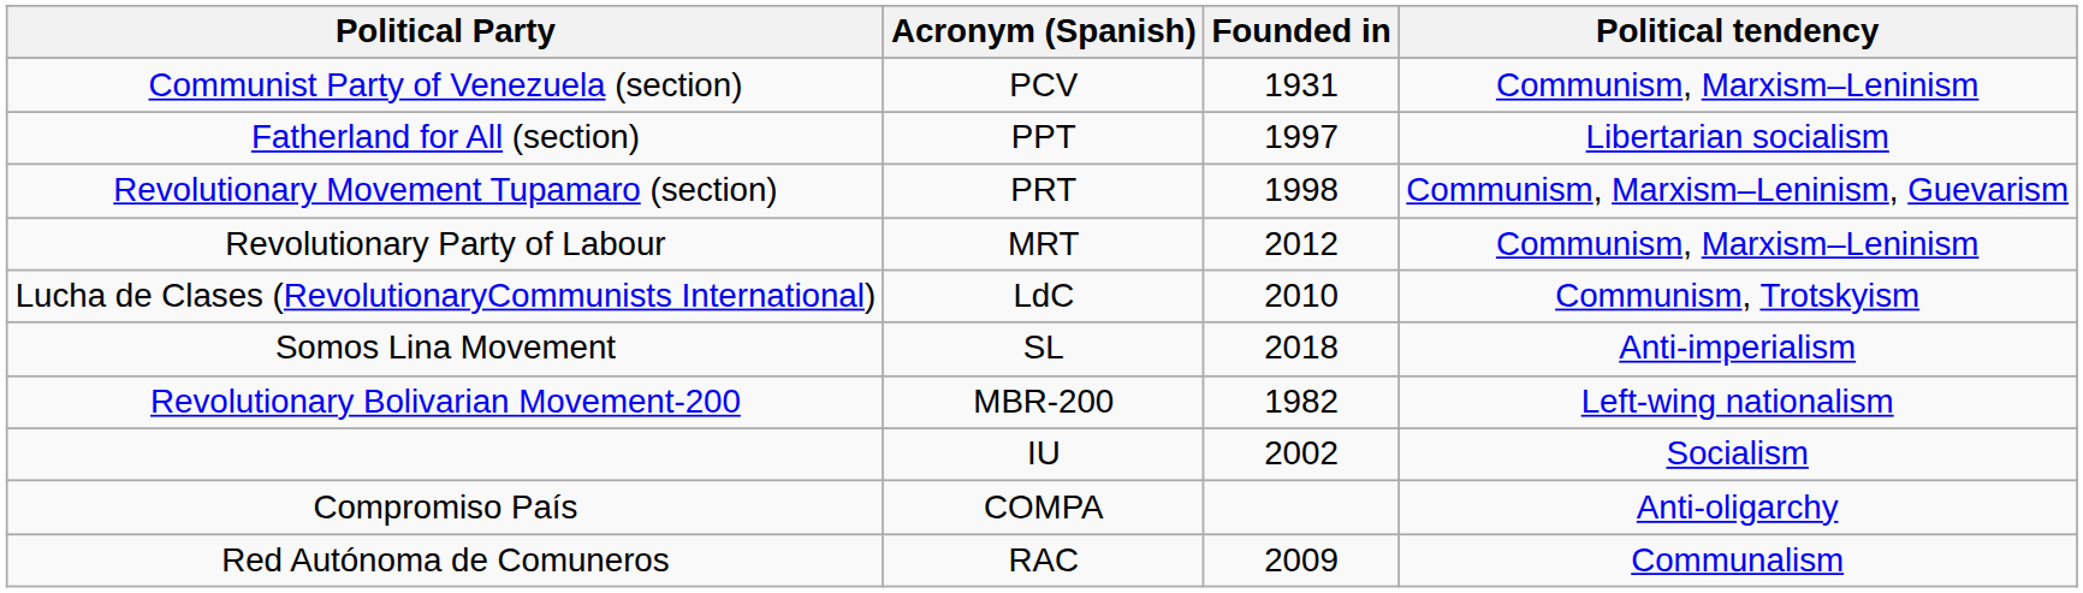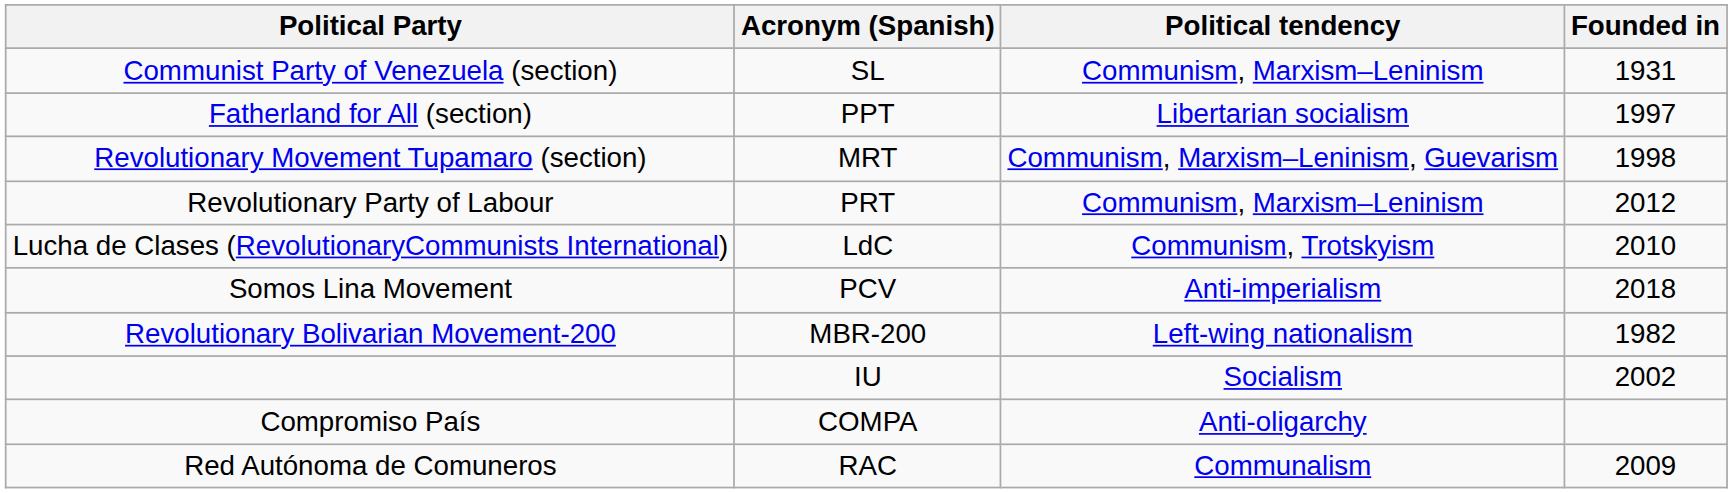columns swapped: Founded in <-> Political tendency
Communist Party of Venezuela (section) | Acronym (Spanish): PCV -> SL
Revolutionary Movement Tupamaro (section) | Acronym (Spanish): PRT -> MRT
Revolutionary Party of Labour | Acronym (Spanish): MRT -> PRT
Somos Lina Movement | Acronym (Spanish): SL -> PCV
